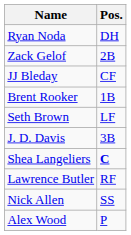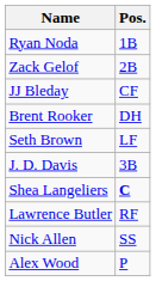Ryan Noda | Pos.: DH -> 1B
Brent Rooker | Pos.: 1B -> DH
